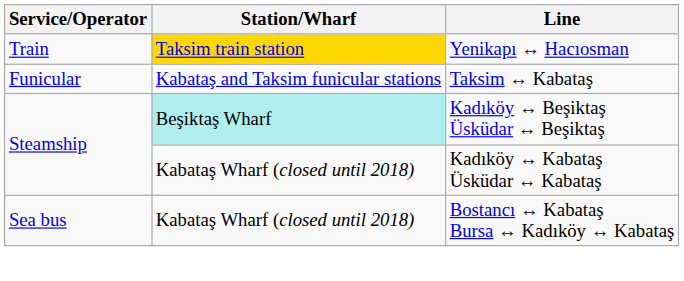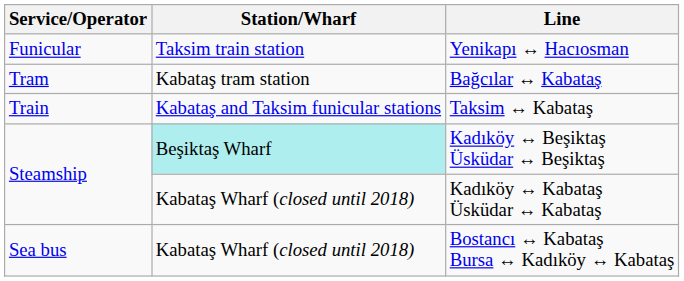Yenikapı ↔ Hacıosman | Service/Operator: Train -> Funicular
Yenikapı ↔ Hacıosman | Station/Wharf: gold background -> no background
+ row: Tram | Kabataş tram station | Bağcılar ↔ Kabataş
Taksim ↔ Kabataş | Service/Operator: Funicular -> Train
